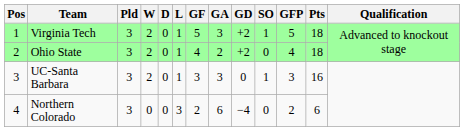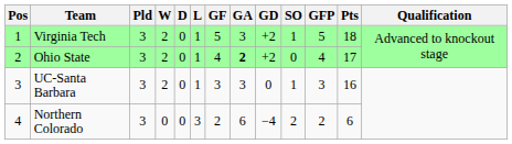Ohio State | GA: normal -> bold
Ohio State | Pts: 18 -> 17
Northern Colorado | SO: 0 -> 2
